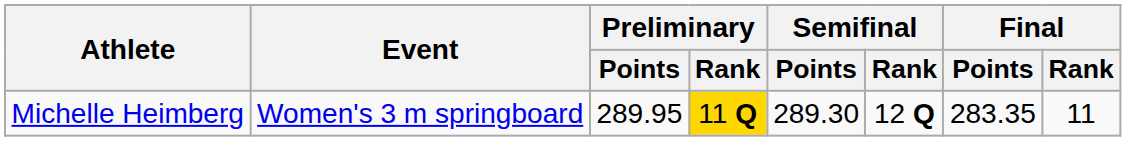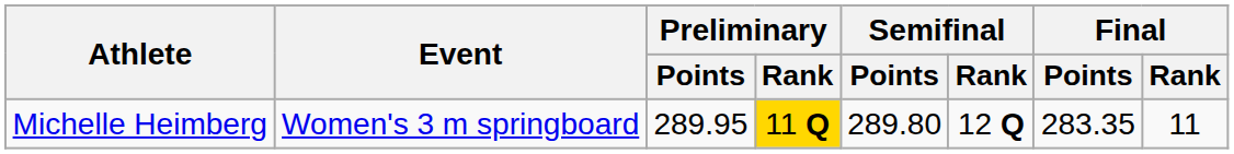Michelle Heimberg | Semifinal / Points: 289.30 -> 289.80
